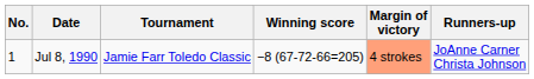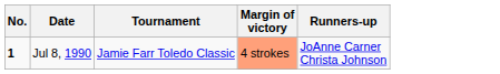- column: Winning score | −8 (67-72-66=205)
Jul 8, 1990 | No.: normal -> bold
